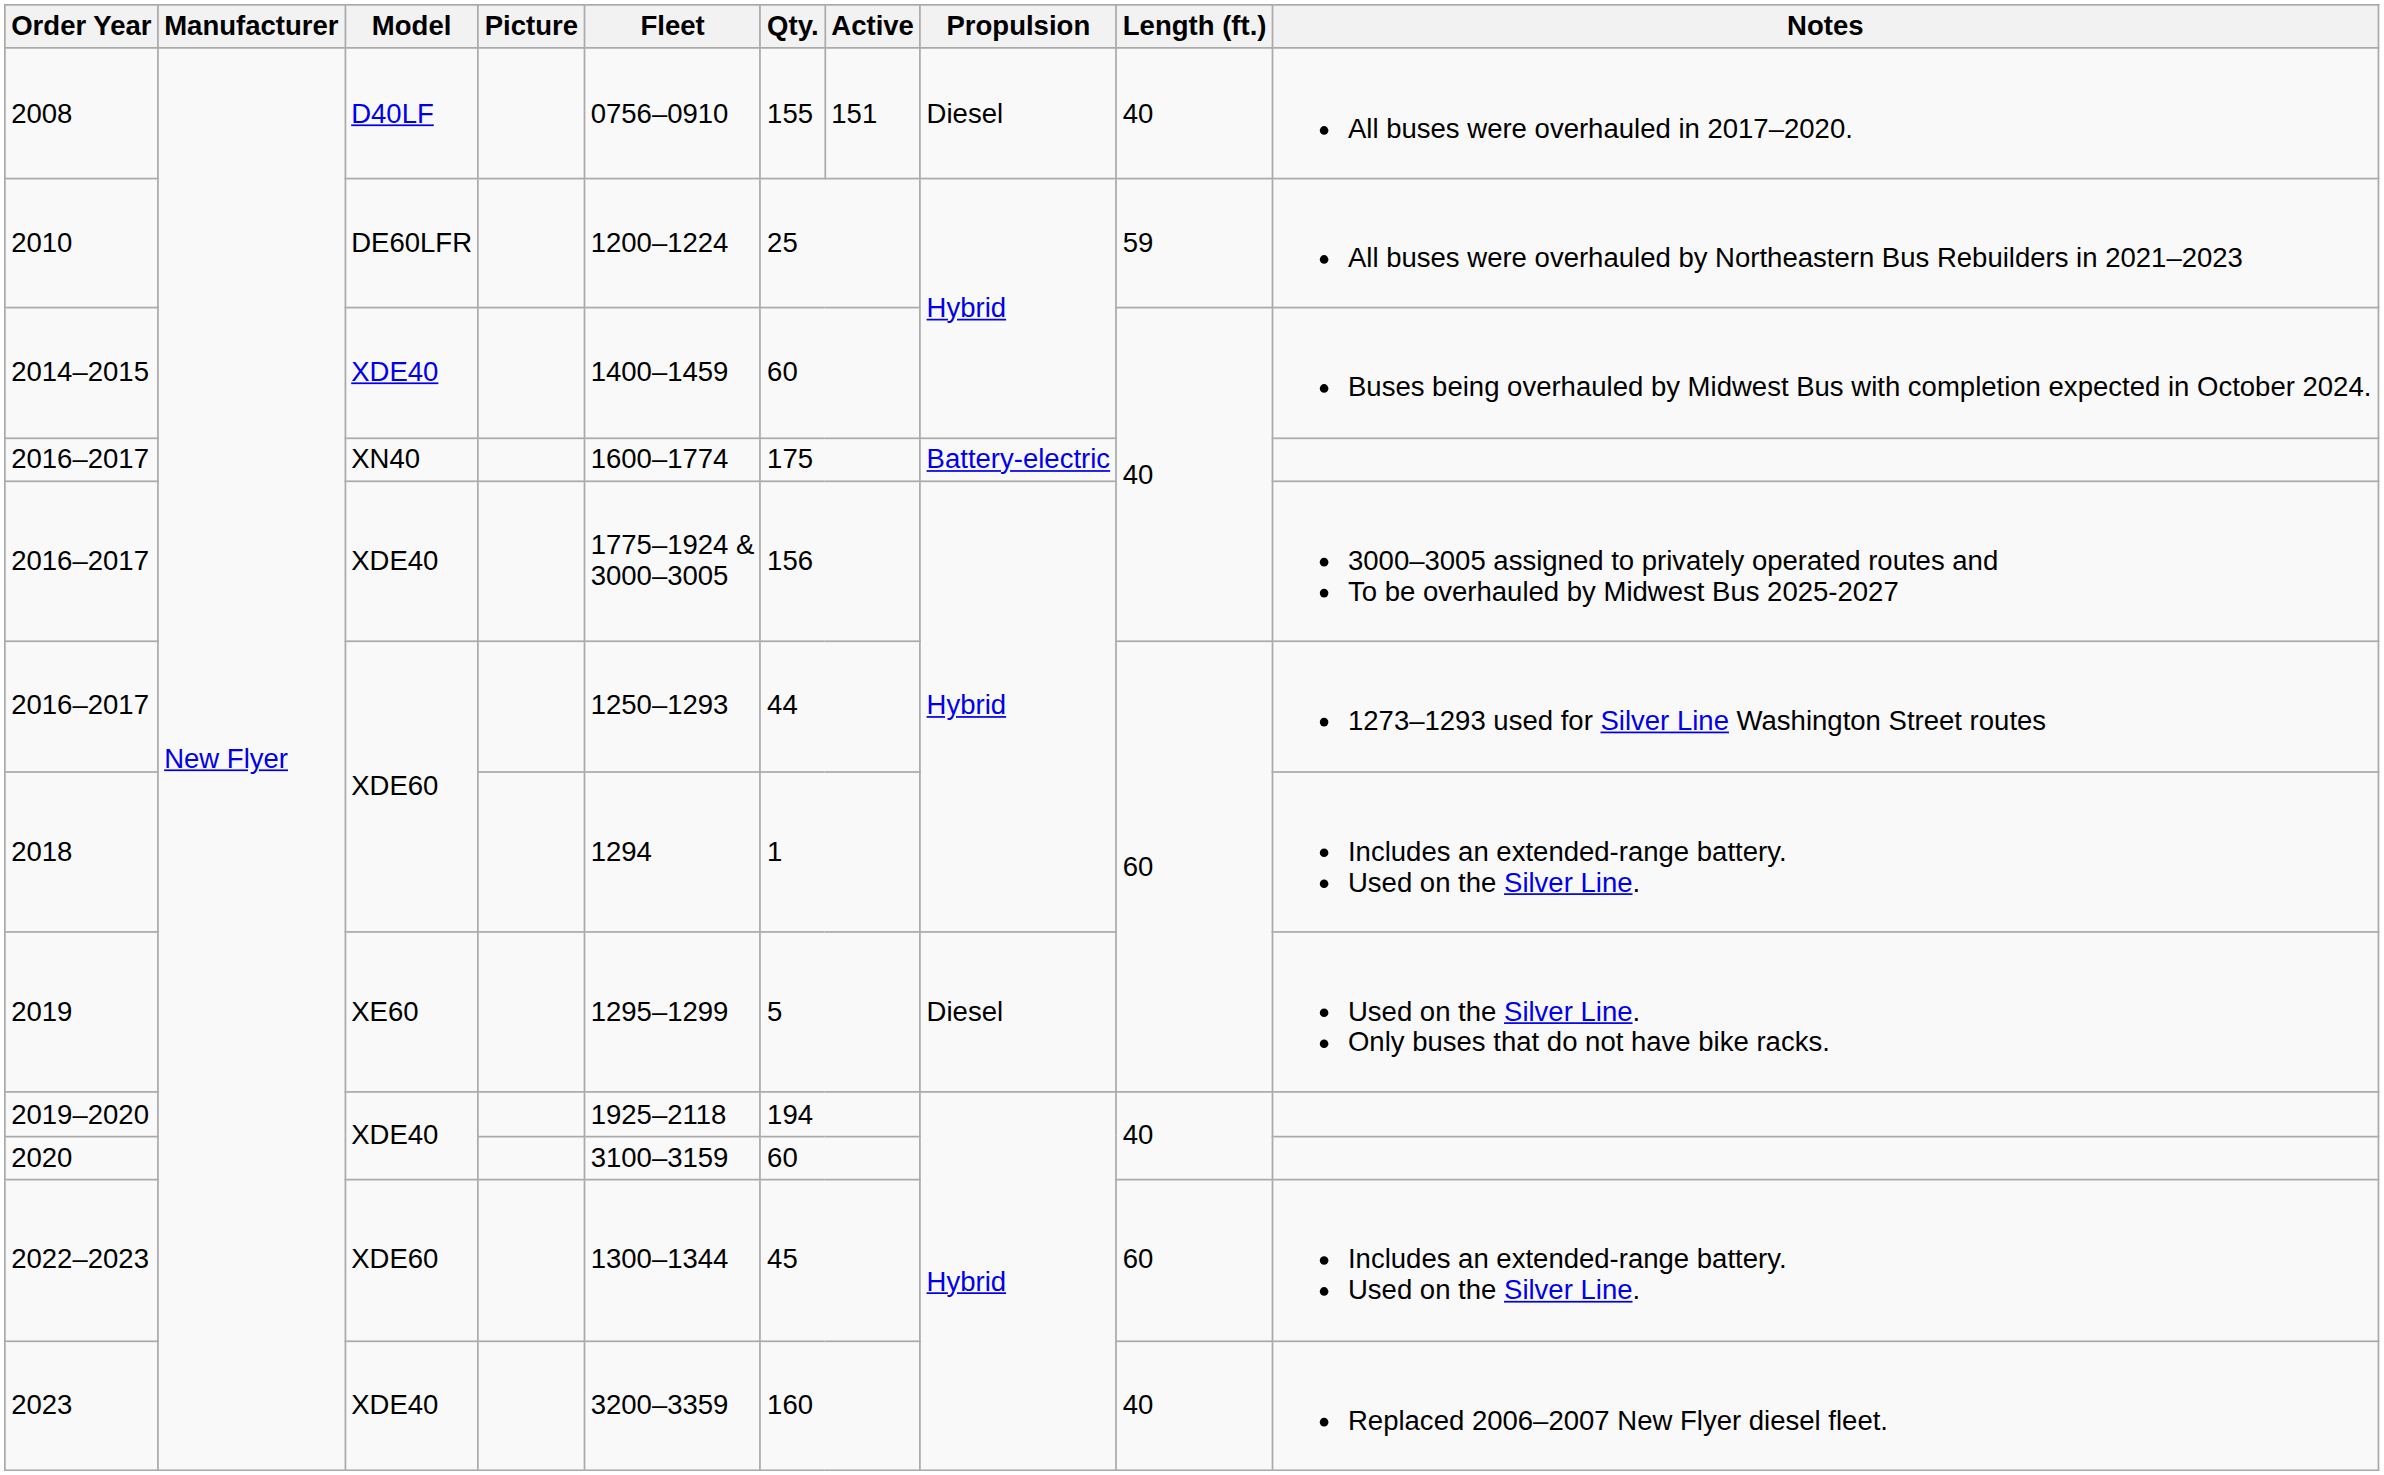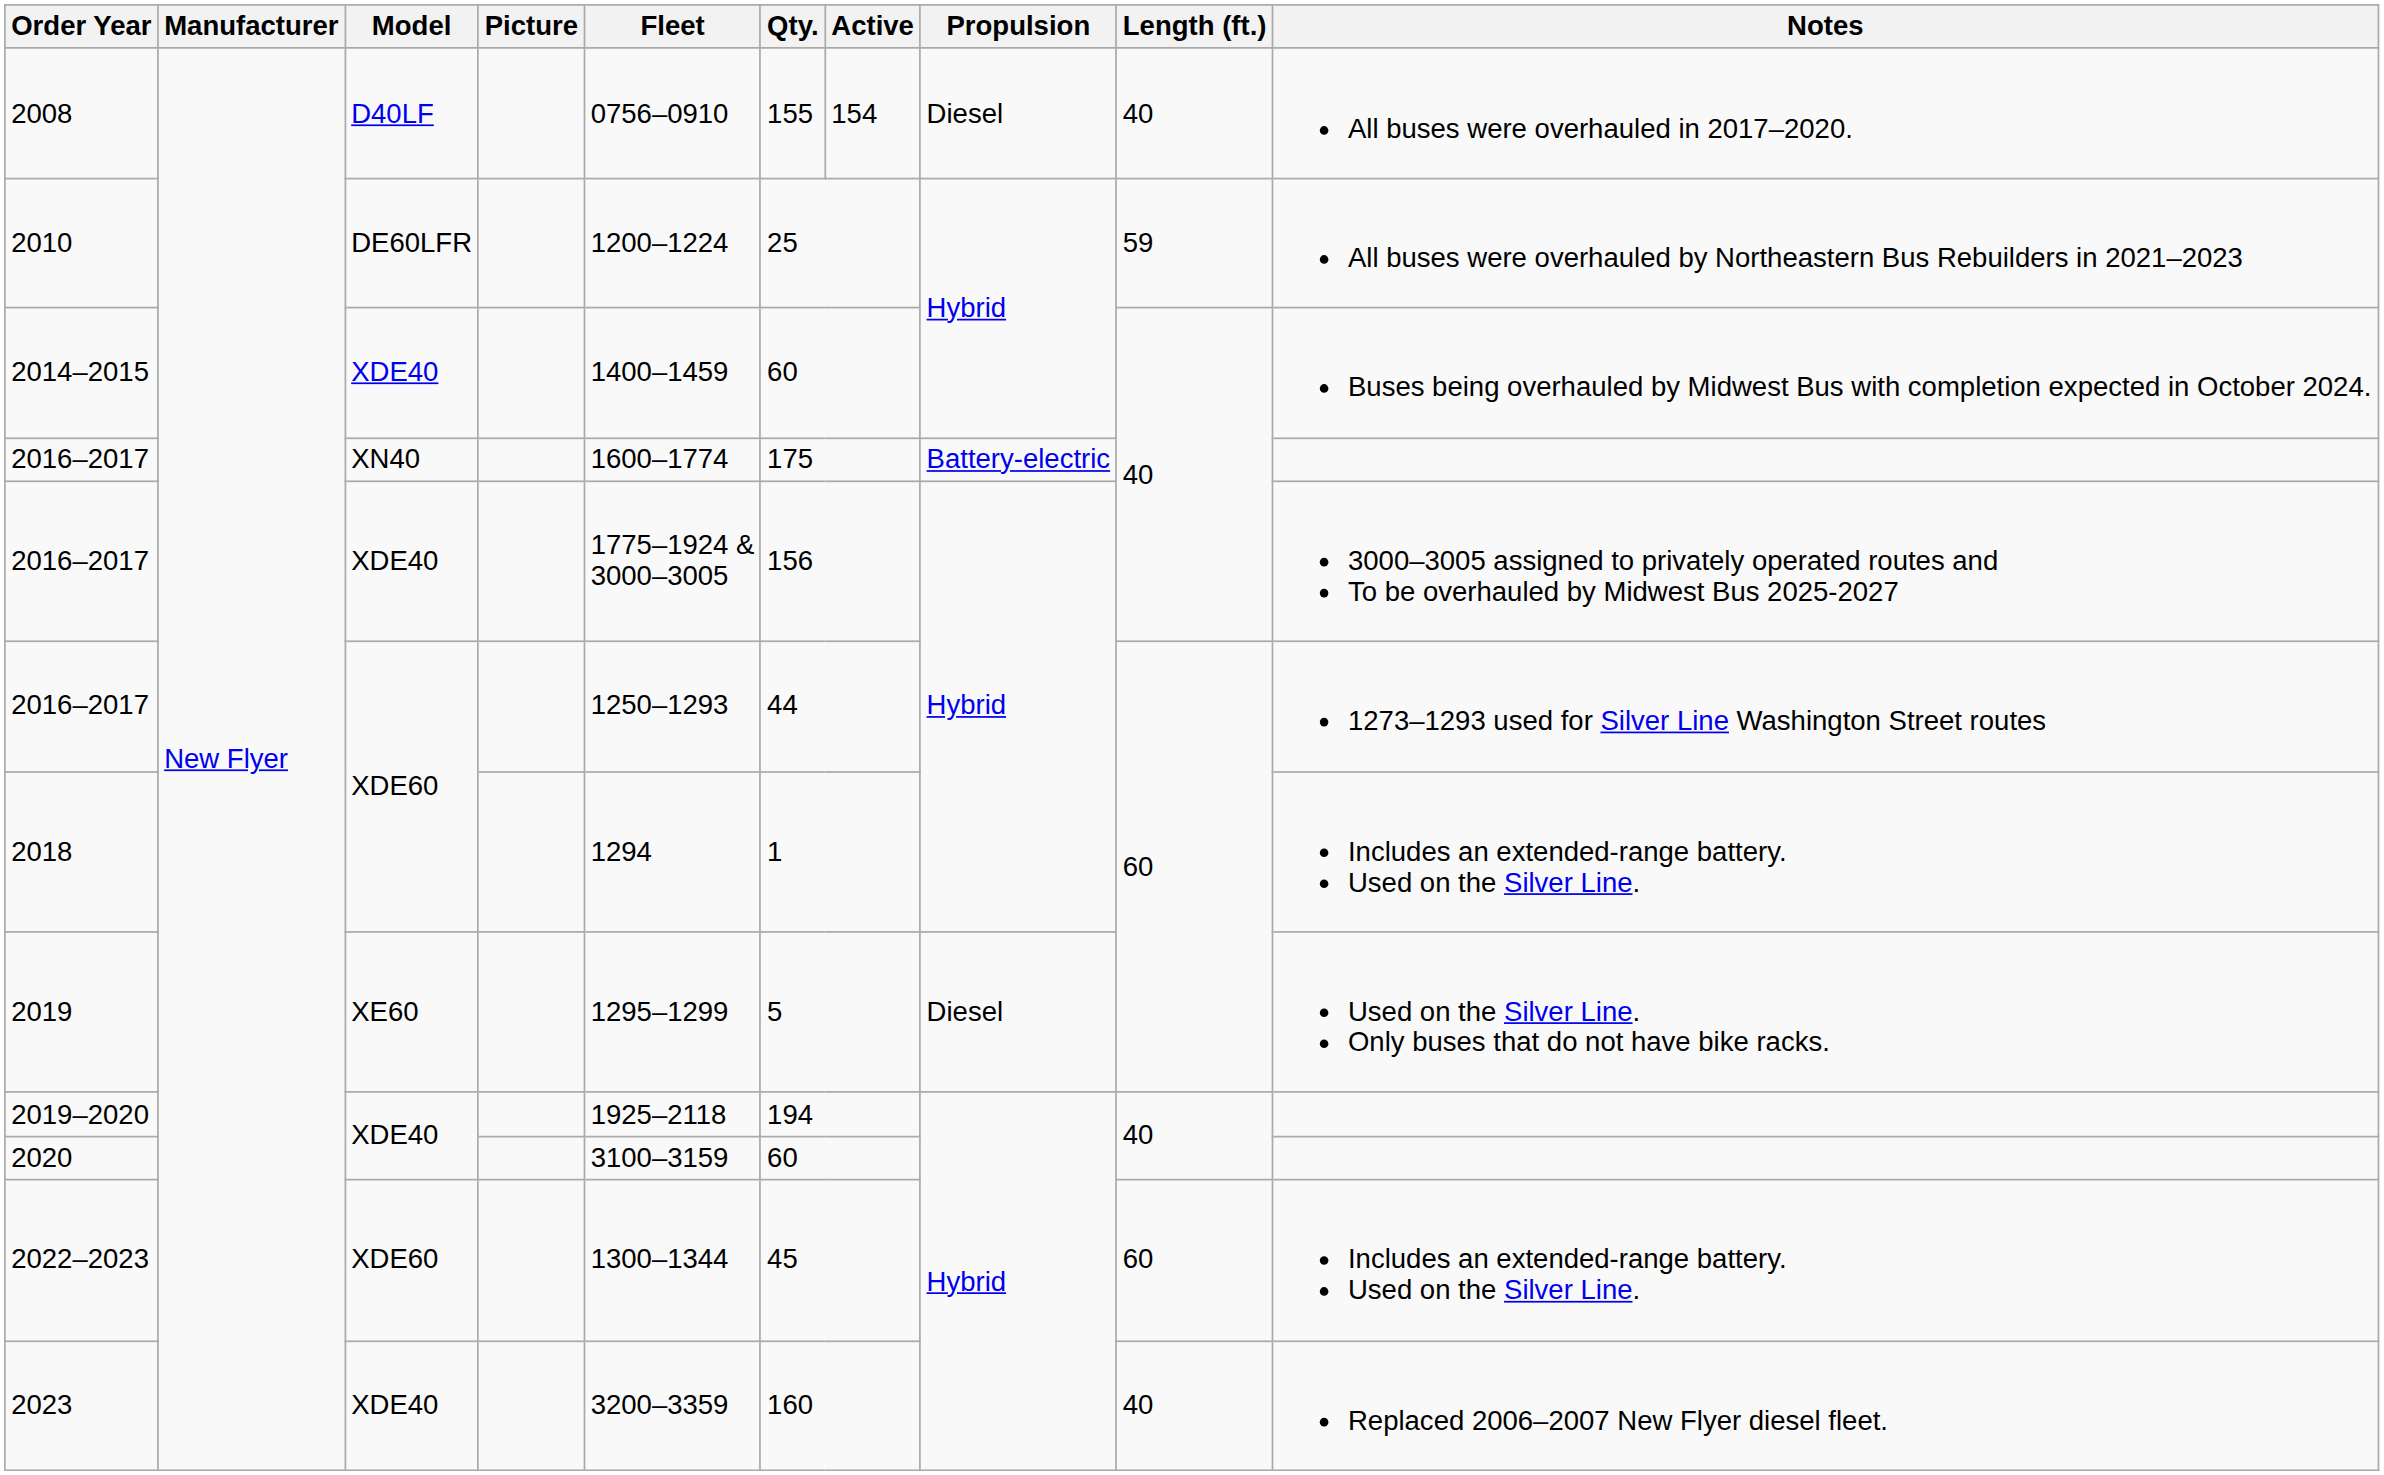2008 | Active: 151 -> 154
